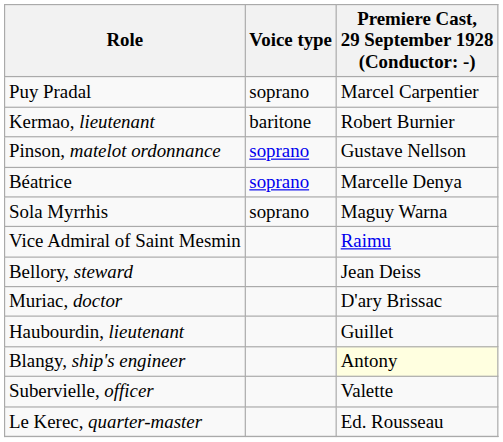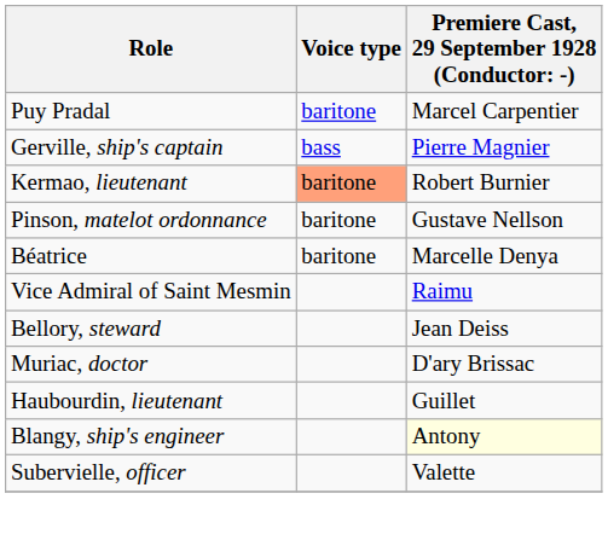Puy Pradal | Voice type: soprano -> baritone
+ row: Gerville, ship's captain | bass | Pierre Magnier
Kermao, lieutenant | Voice type: no background -> lightsalmon background
Pinson, matelot ordonnance | Voice type: soprano -> baritone
Béatrice | Voice type: soprano -> baritone
- row: Sola Myrrhis | soprano | Maguy Warna
- row: Le Kerec, quarter-master | Ed. Rousseau
